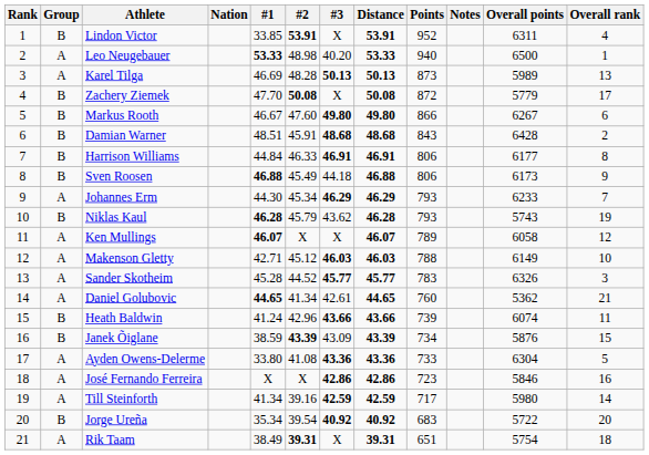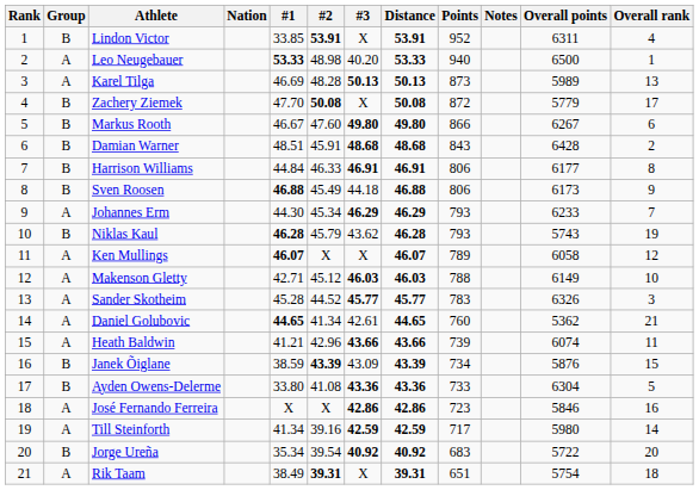Heath Baldwin | Group: B -> A
Heath Baldwin | #1: 41.24 -> 41.21
Ayden Owens-Delerme | Group: A -> B
